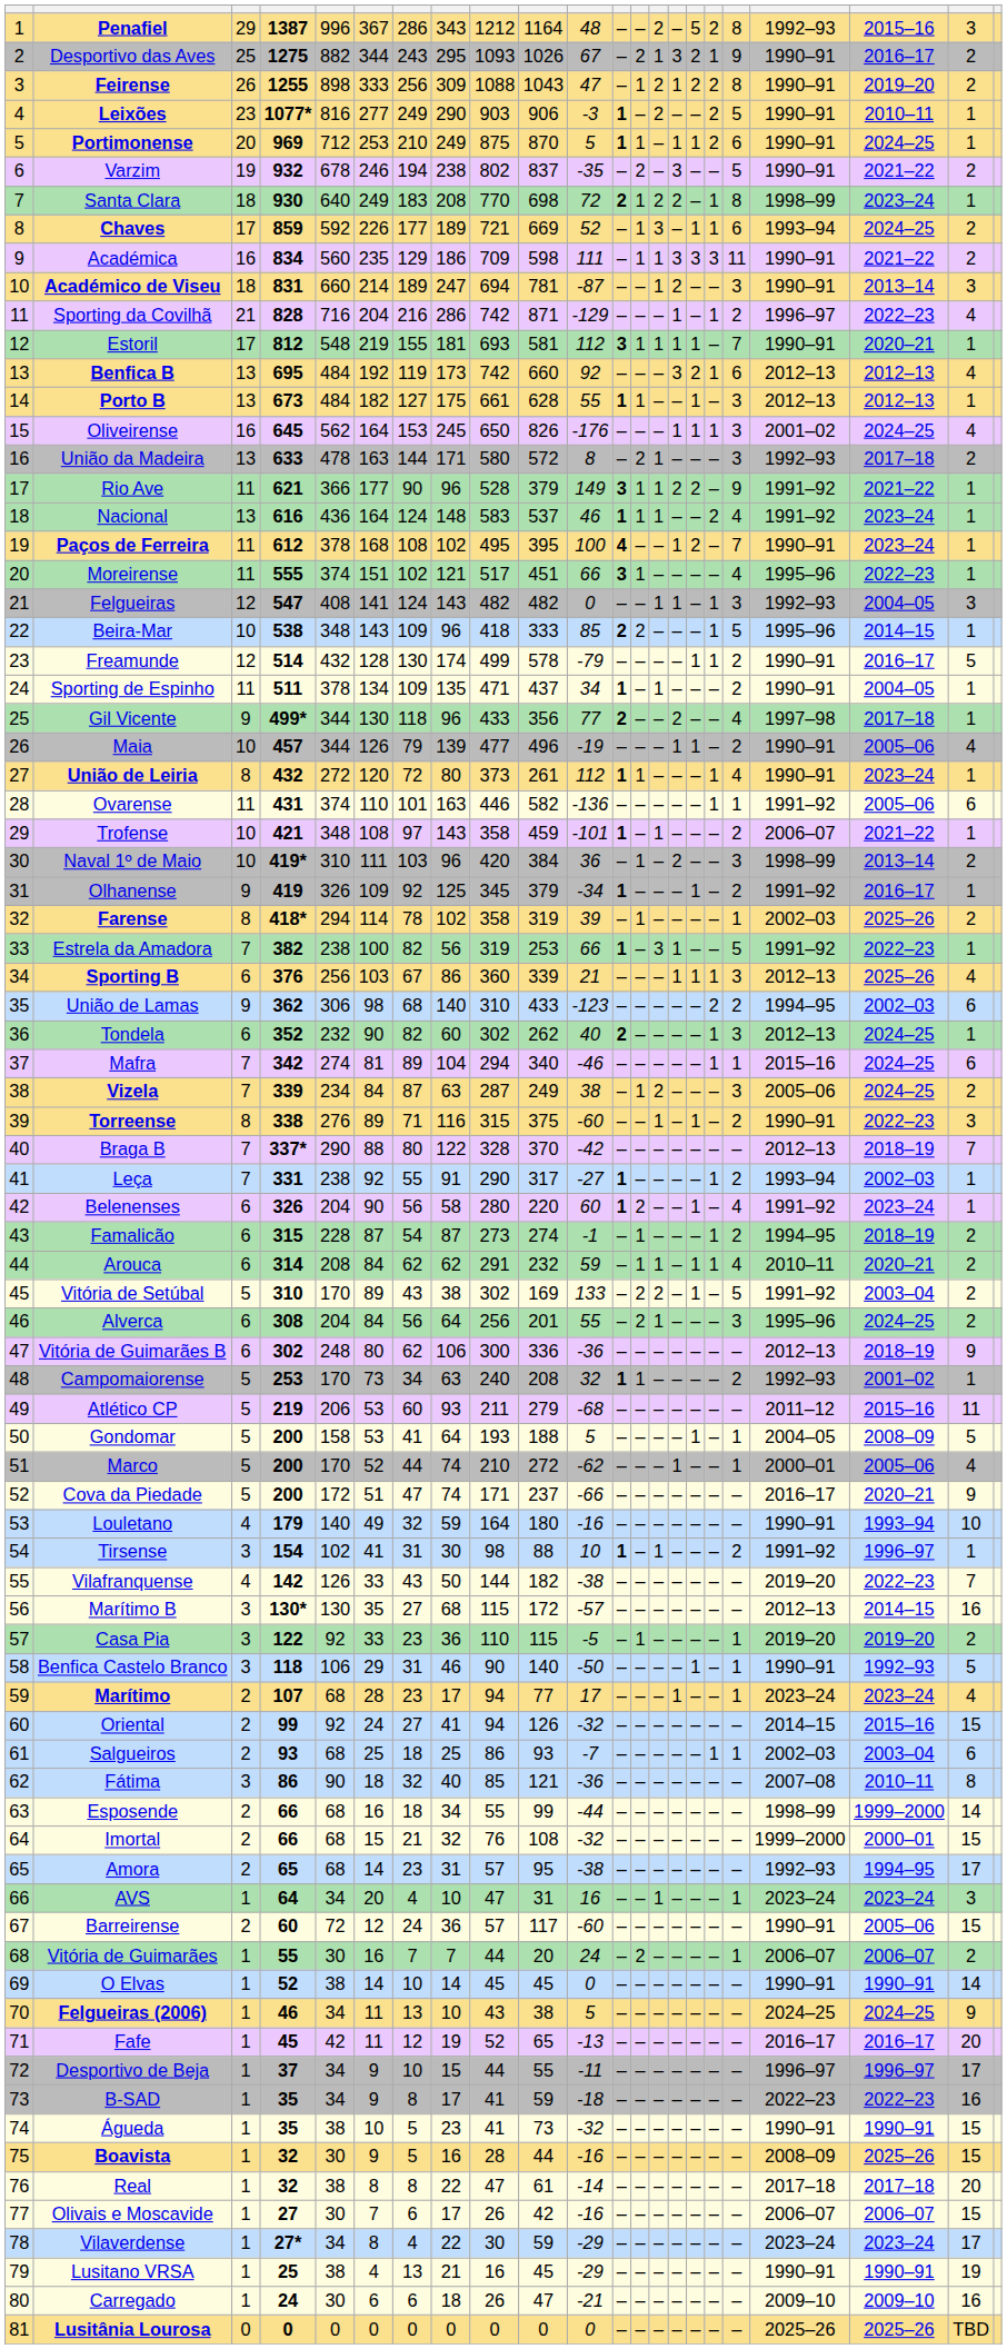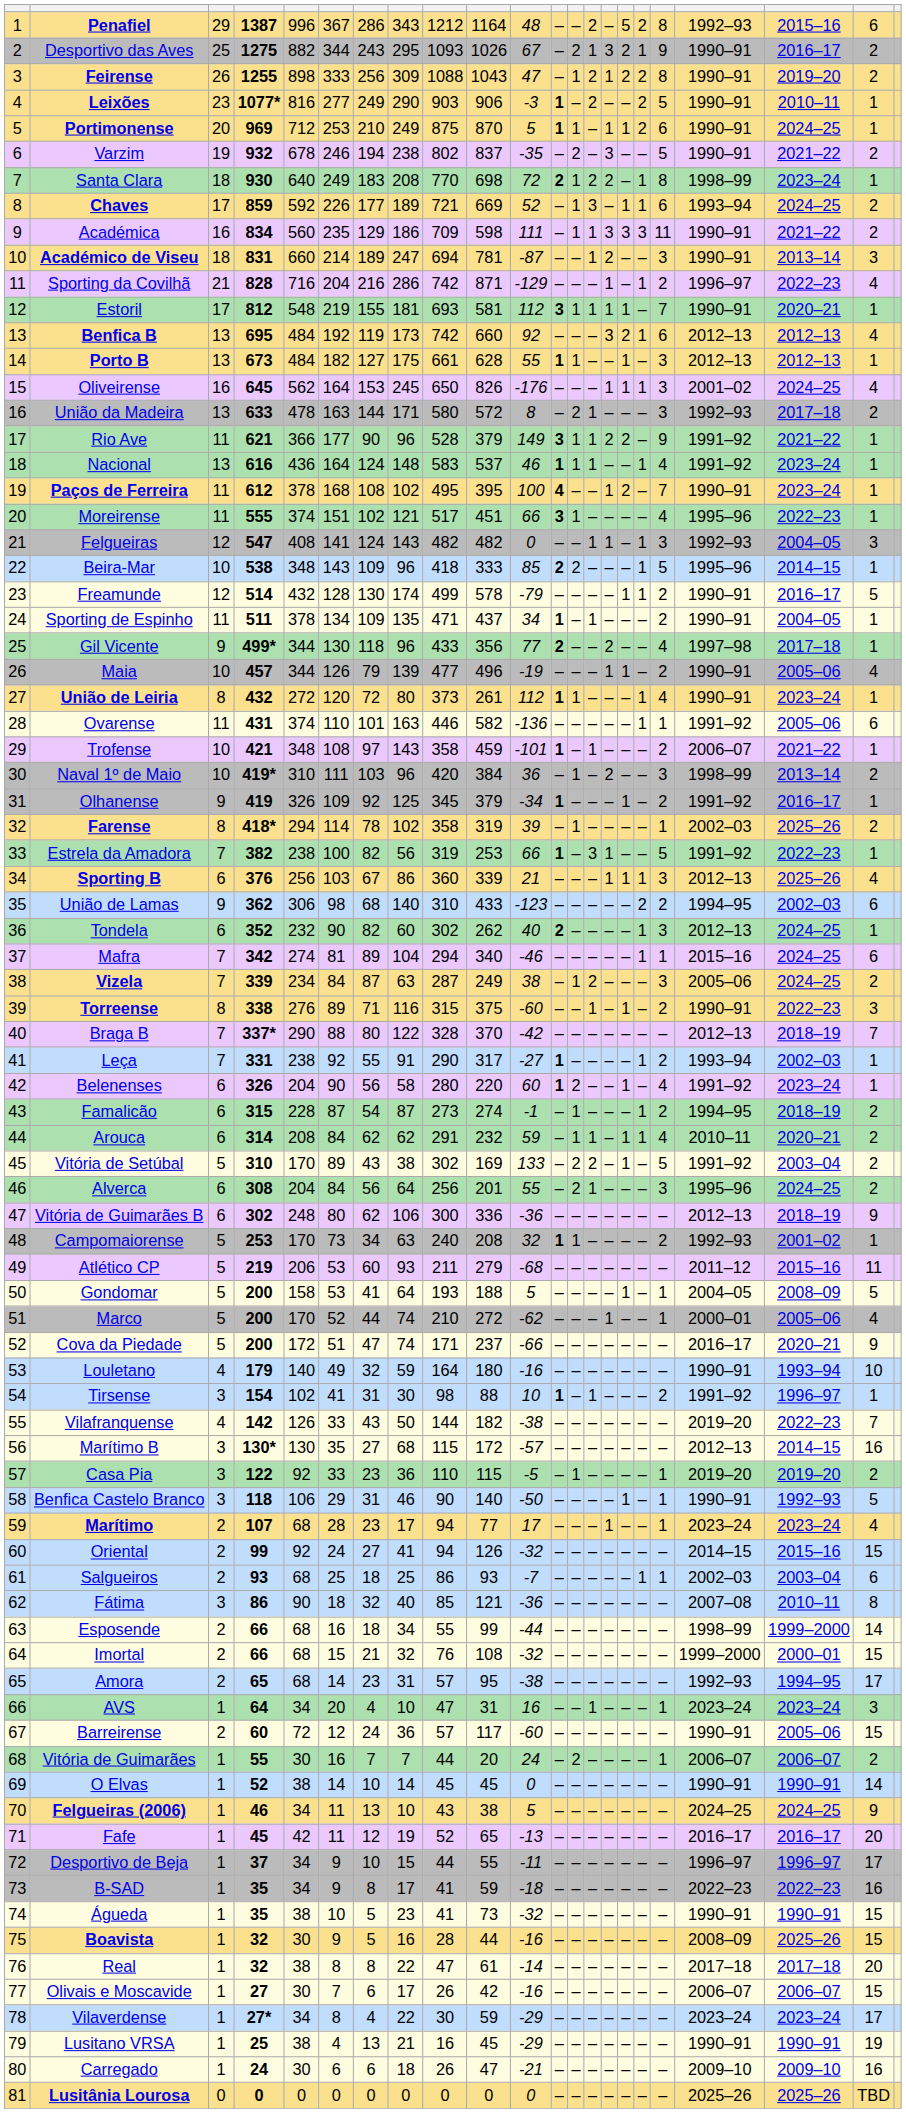Penafiel | column 21: 3 -> 6
Nacional | column 17: 2 -> 1
